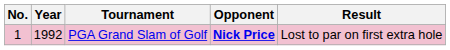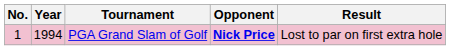PGA Grand Slam of Golf | Year: 1992 -> 1994
